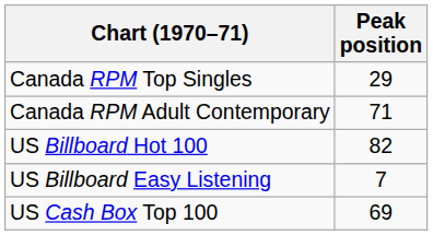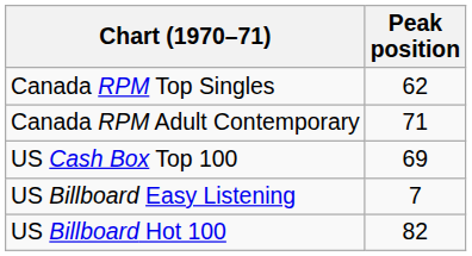Canada RPM Top Singles | Peak position: 29 -> 62
rows swapped: US Billboard Hot 100 <-> US Cash Box Top 100
